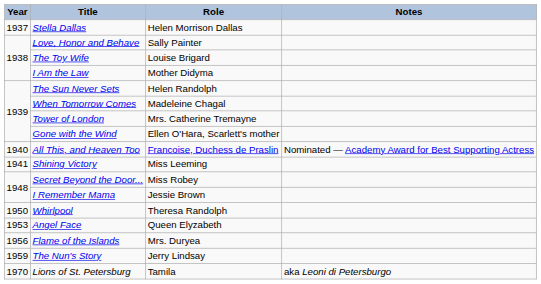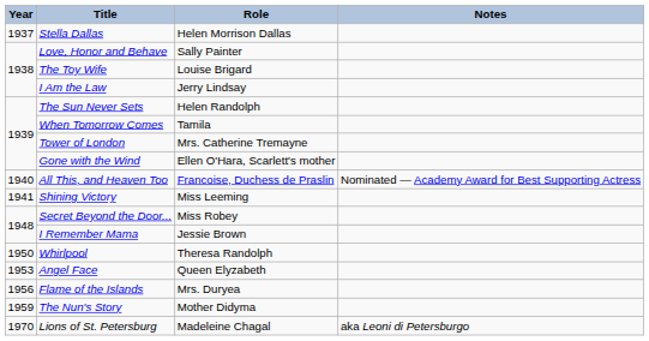I Am the Law | Role: Mother Didyma -> Jerry Lindsay
When Tomorrow Comes | Role: Madeleine Chagal -> Tamila
The Nun's Story | Role: Jerry Lindsay -> Mother Didyma
Lions of St. Petersburg | Role: Tamila -> Madeleine Chagal
